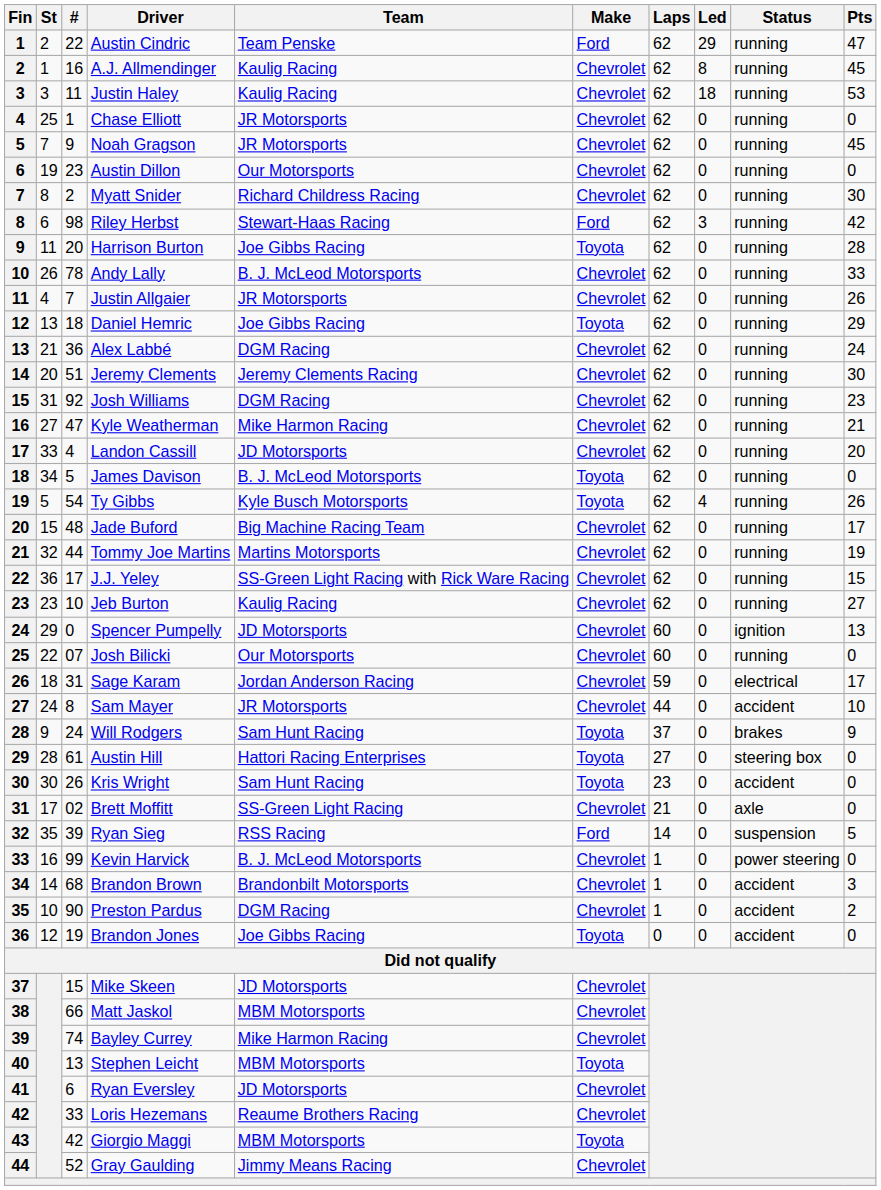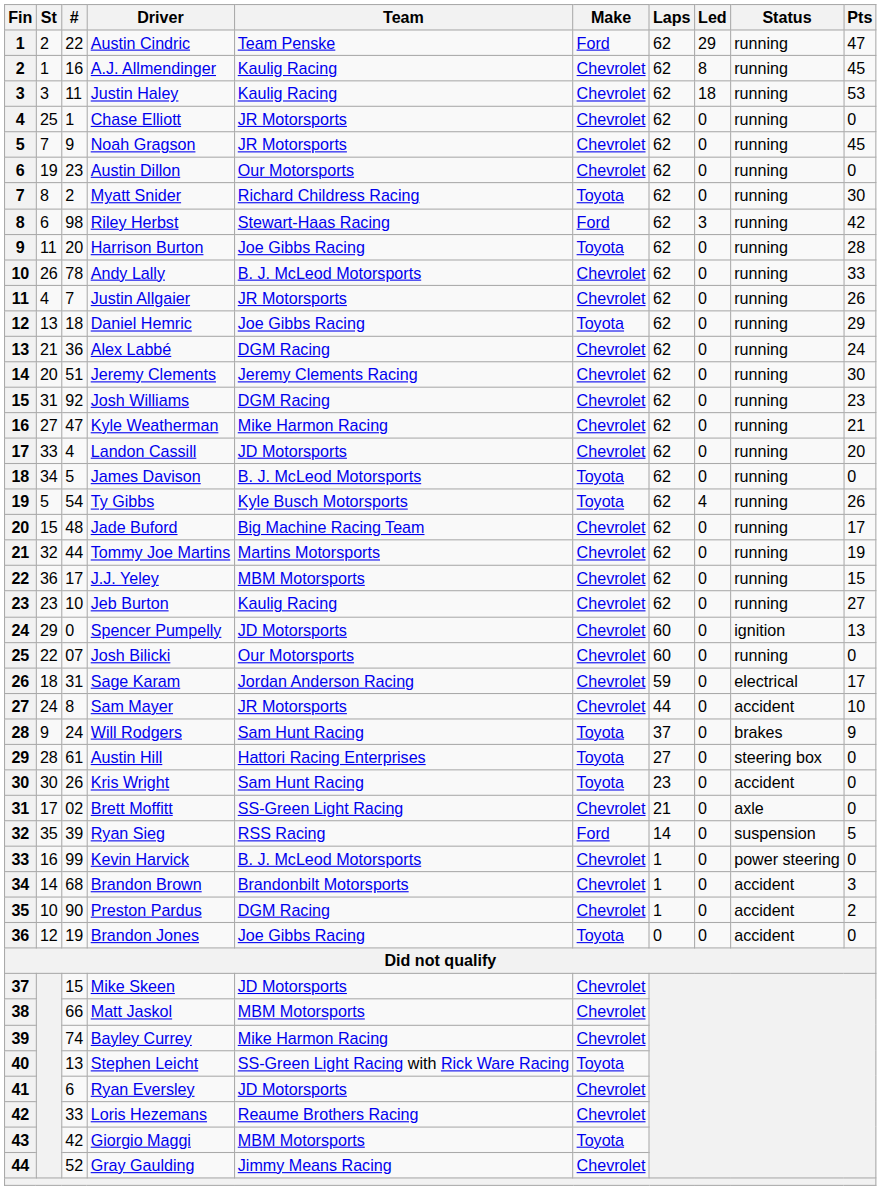Myatt Snider | Make: Chevrolet -> Toyota
J.J. Yeley | Team: SS-Green Light Racing with Rick Ware Racing -> MBM Motorsports
Stephen Leicht | Team: MBM Motorsports -> SS-Green Light Racing with Rick Ware Racing
